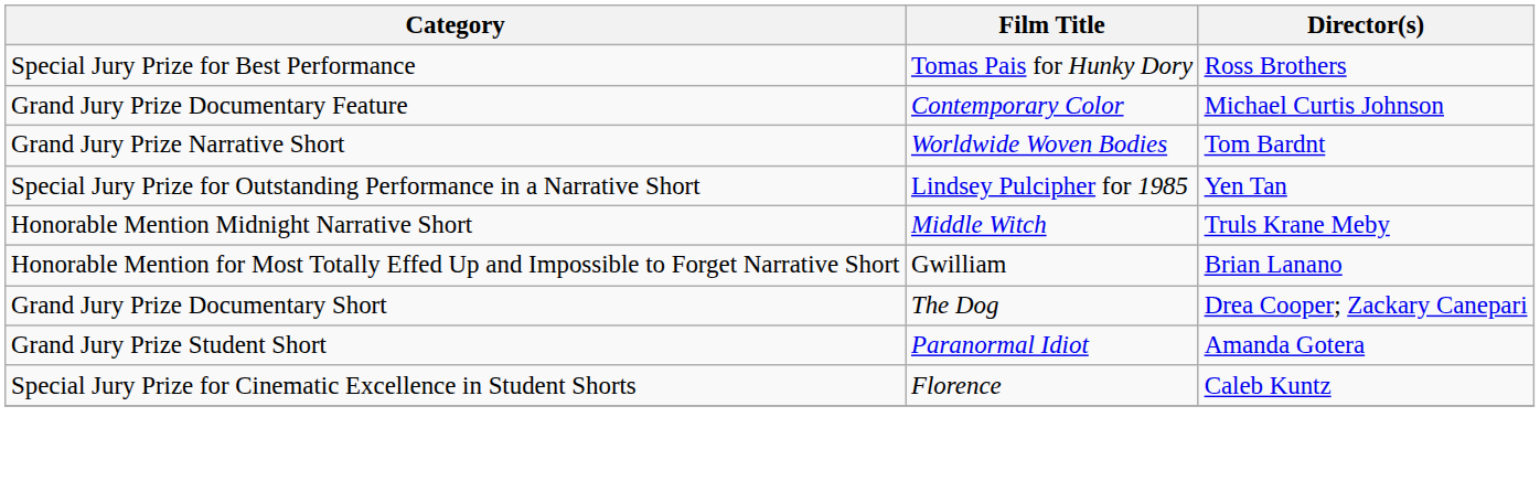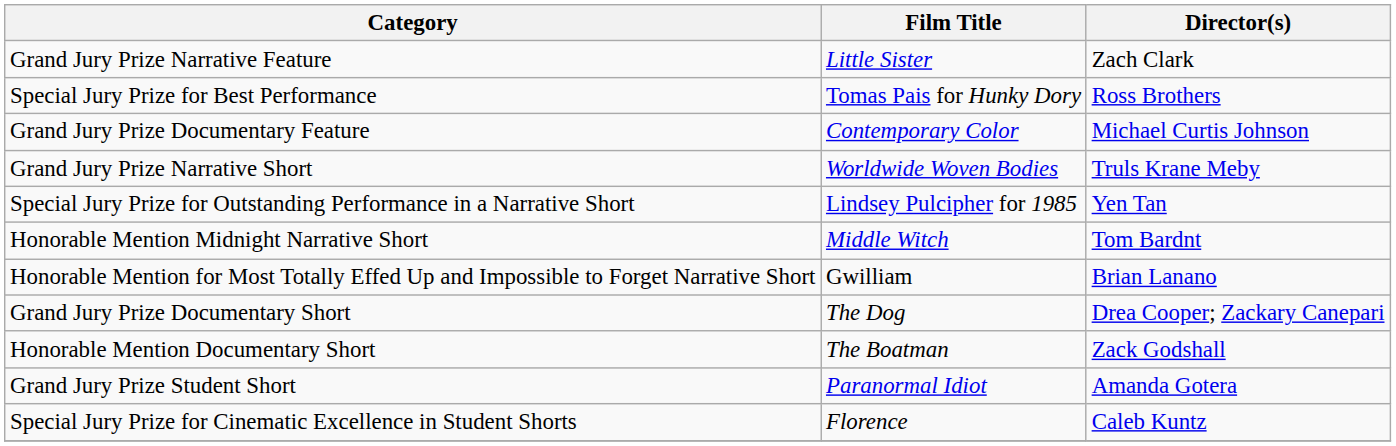+ row: Grand Jury Prize Narrative Feature | Little Sister | Zach Clark
Grand Jury Prize Narrative Short | Director(s): Tom Bardnt -> Truls Krane Meby
Honorable Mention Midnight Narrative Short | Director(s): Truls Krane Meby -> Tom Bardnt
+ row: Honorable Mention Documentary Short | The Boatman | Zack Godshall
